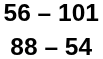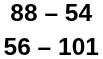rows swapped: 56 – 101 <-> 88 – 54
